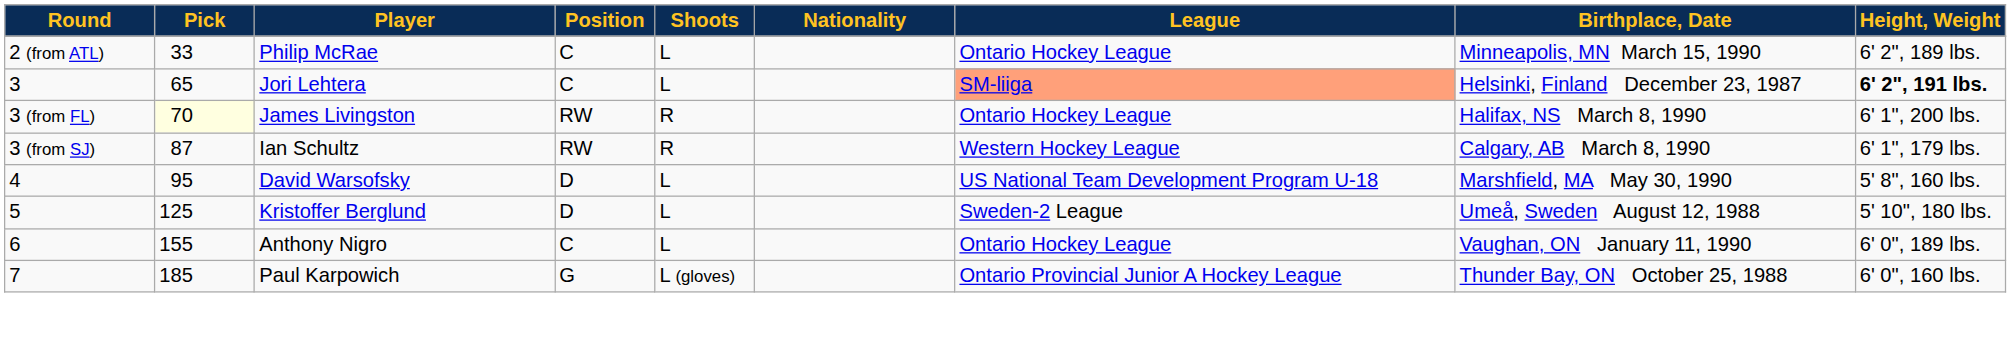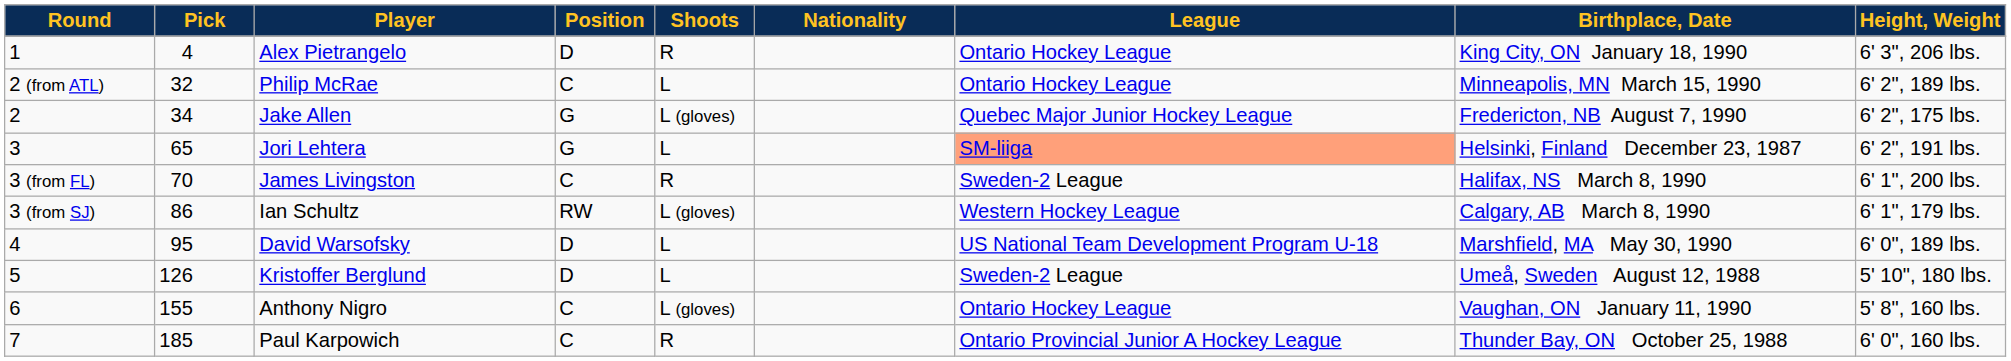+ row: 1 | 4 | Alex Pietrangelo | D | R | Ontario Hockey League | King City, ON January 18, 1990 | 6' 3", 206 lbs.
Philip McRae | Pick: 33 -> 32
+ row: 2 | 34 | Jake Allen | G | L (gloves) | Quebec Major Junior Hockey League | Fredericton, NB August 7, 1990 | 6' 2", 175 lbs.
Jori Lehtera | Position: C -> G
Jori Lehtera | Height, Weight: bold -> normal
James Livingston | Pick: lightyellow background -> no background
James Livingston | Position: RW -> C
James Livingston | League: Ontario Hockey League -> Sweden-2 League
Ian Schultz | Pick: 87 -> 86
Ian Schultz | Shoots: R -> L (gloves)
David Warsofsky | Height, Weight: 5' 8", 160 lbs. -> 6' 0", 189 lbs.
Kristoffer Berglund | Pick: 125 -> 126
Anthony Nigro | Shoots: L -> L (gloves)
Anthony Nigro | Height, Weight: 6' 0", 189 lbs. -> 5' 8", 160 lbs.
Paul Karpowich | Position: G -> C
Paul Karpowich | Shoots: L (gloves) -> R
